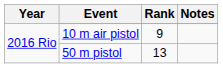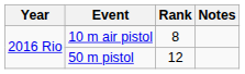10 m air pistol | Rank: 9 -> 8
50 m pistol | Rank: 13 -> 12
